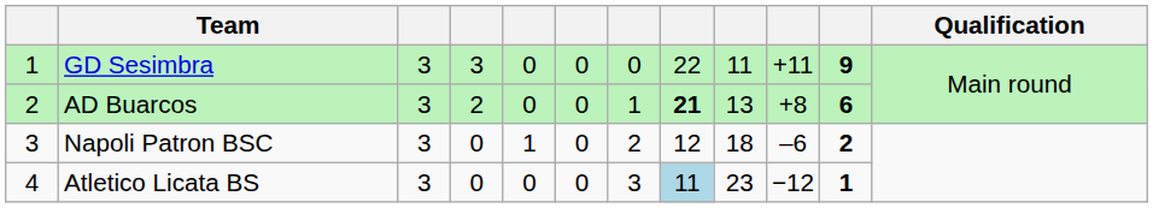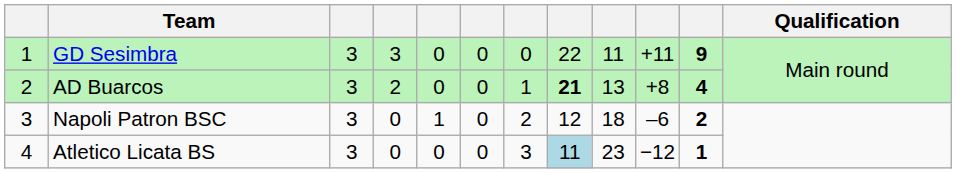AD Buarcos | column 11: 6 -> 4
